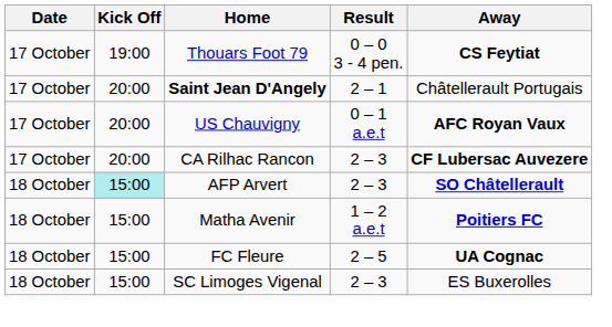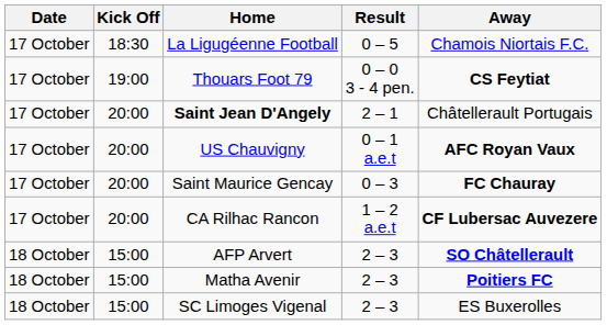+ row: 17 October | 18:30 | La Ligugéenne Football | 0 – 5 | Chamois Niortais F.C.
+ row: 17 October | 20:00 | Saint Maurice Gencay | 0 – 3 | FC Chauray
CA Rilhac Rancon | Result: 2 – 3 -> 1 – 2 a.e.t
AFP Arvert | Kick Off: paleturquoise background -> no background
Matha Avenir | Result: 1 – 2 a.e.t -> 2 – 3
- row: 18 October | 15:00 | FC Fleure | 2 – 5 | UA Cognac
